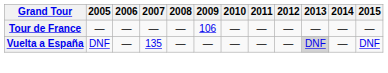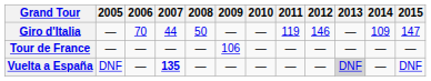+ row: Giro d'Italia | — | 70 | 44 | 50 | — | — | 119 | 146 | — | 109 | 147
Vuelta a España | 2007: normal -> bold
